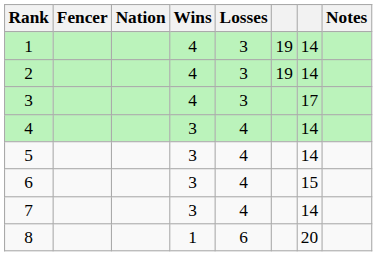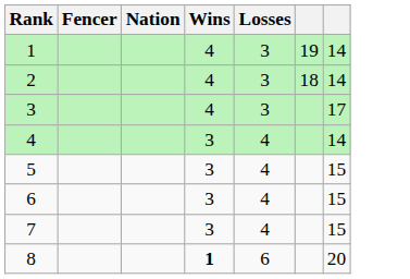- column: Notes
2 | column 6: 19 -> 18
5 | column 7: 14 -> 15
7 | column 7: 14 -> 15
8 | Wins: normal -> bold
